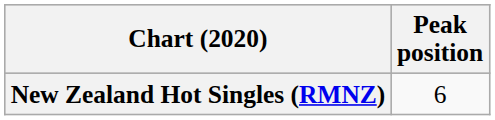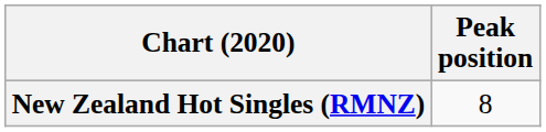New Zealand Hot Singles (RMNZ) | Peak position: 6 -> 8
